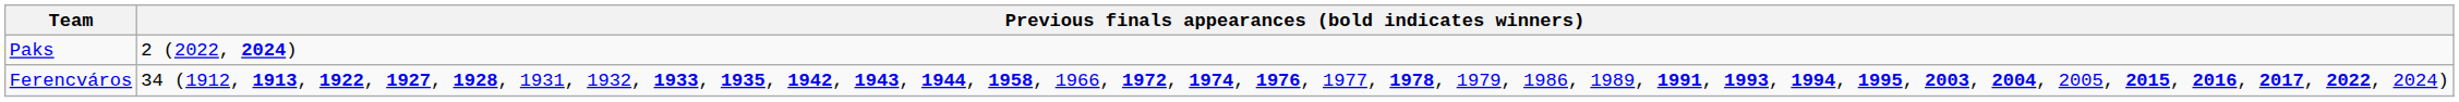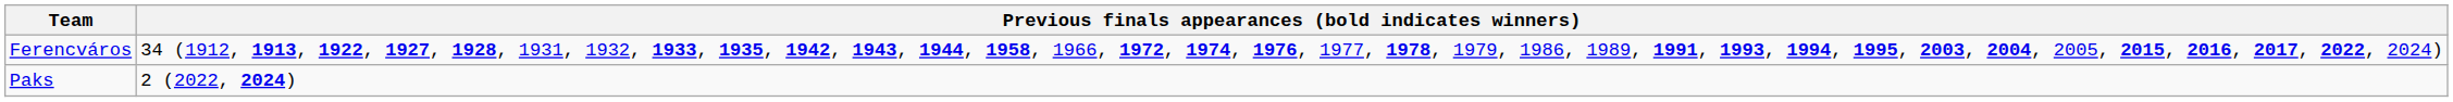rows swapped: Ferencváros <-> Paks
